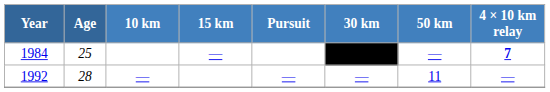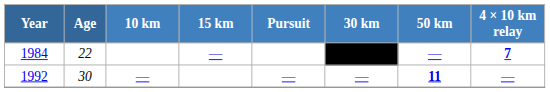1984 | Age: 25 -> 22
1992 | Age: 28 -> 30
1992 | 50 km: normal -> bold
